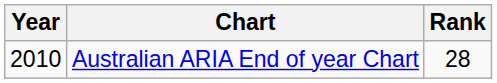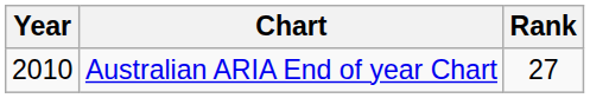Australian ARIA End of year Chart | Rank: 28 -> 27
